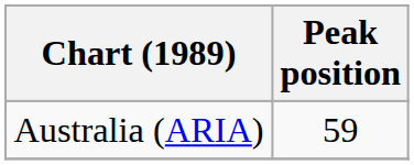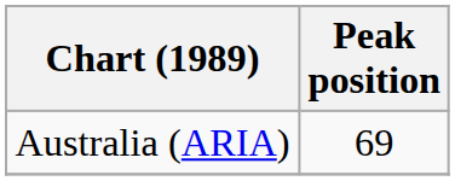Australia (ARIA) | Peak position: 59 -> 69
